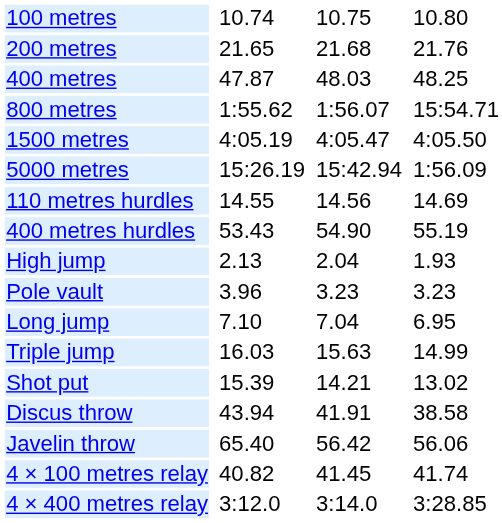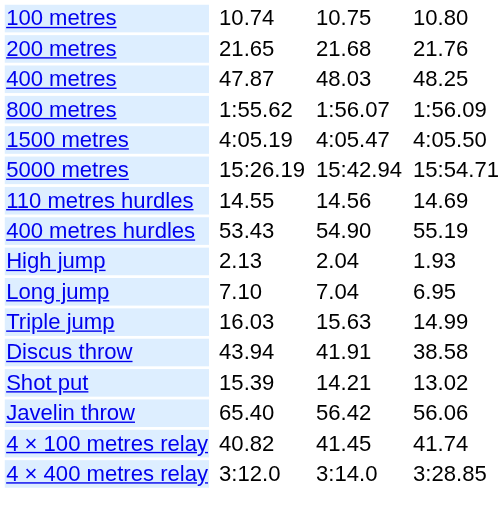800 metres | column 7: 15:54.71 -> 1:56.09
5000 metres | column 7: 1:56.09 -> 15:54.71
- row: Pole vault | 3.96 | 3.23 | 3.23
rows swapped: Shot put <-> Discus throw
